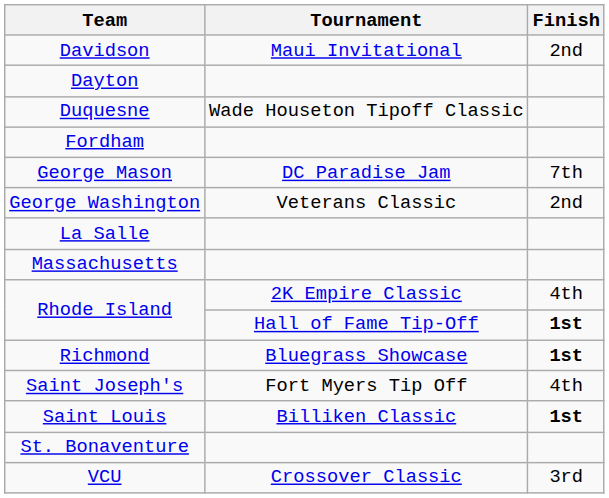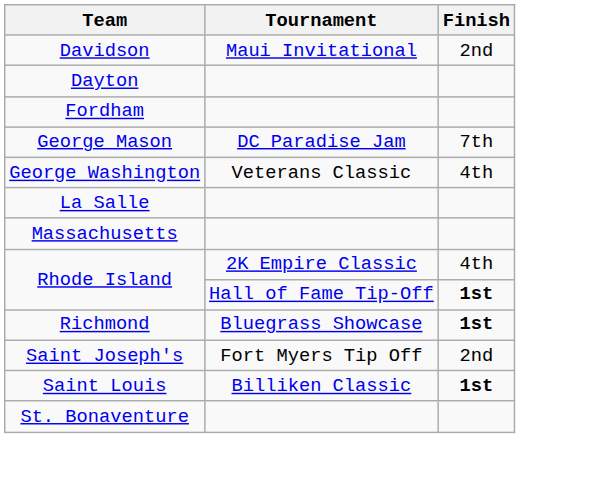- row: Duquesne | Wade Houseton Tipoff Classic
George Washington | Finish: 2nd -> 4th
Saint Joseph's | Finish: 4th -> 2nd
- row: VCU | Crossover Classic | 3rd
